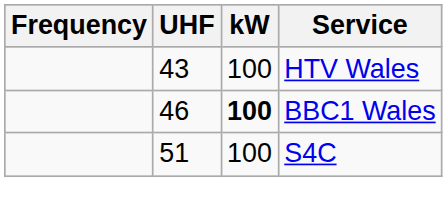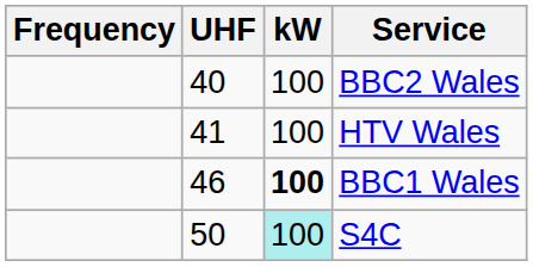+ row: 40 | 100 | BBC2 Wales
HTV Wales | UHF: 43 -> 41
S4C | UHF: 51 -> 50
S4C | kW: no background -> paleturquoise background
